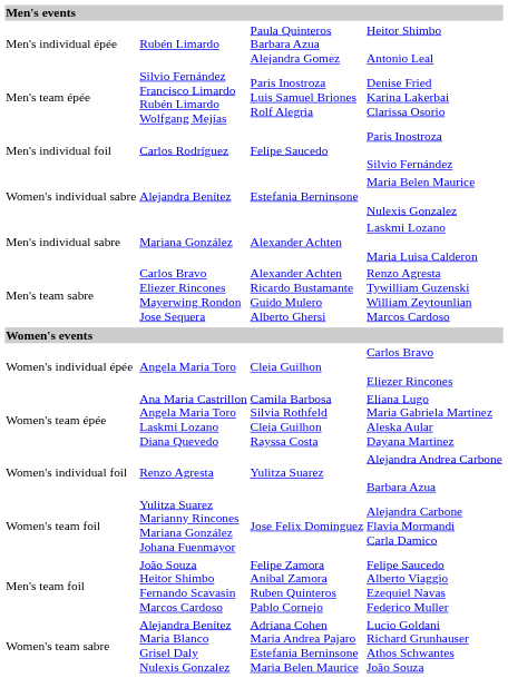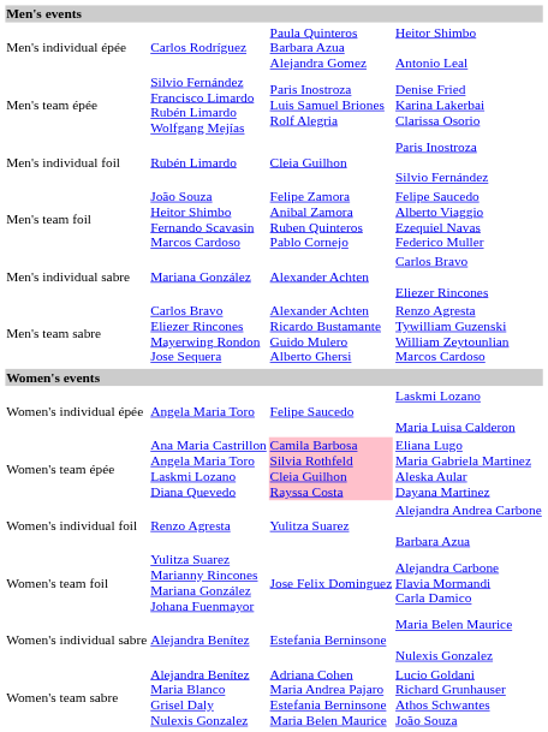Men's individual épée | column 2: Rubén Limardo -> Carlos Rodríguez
Men's individual foil | column 2: Carlos Rodríguez -> Rubén Limardo
Men's individual foil | column 3: Felipe Saucedo -> Cleia Guilhon
rows swapped: Men's team foil <-> Women's individual sabre
Men's individual sabre | column 4: Laskmi Lozano Maria Luisa Calderon -> Carlos Bravo Eliezer Rincones
Women's individual épée | column 3: Cleia Guilhon -> Felipe Saucedo
Women's individual épée | column 4: Carlos Bravo Eliezer Rincones -> Laskmi Lozano Maria Luisa Calderon
Women's team épée | column 3: no background -> pink background
